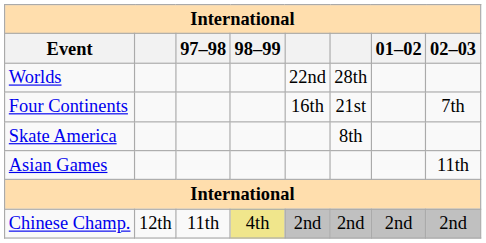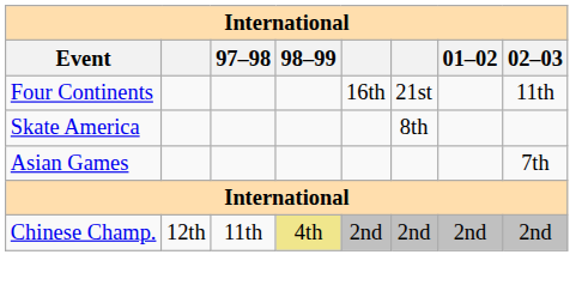- row: Worlds | 22nd | 28th
Four Continents | 02–03: 7th -> 11th
Asian Games | 02–03: 11th -> 7th
